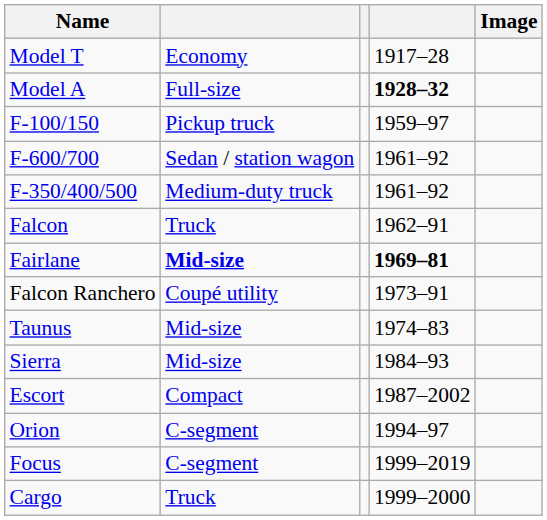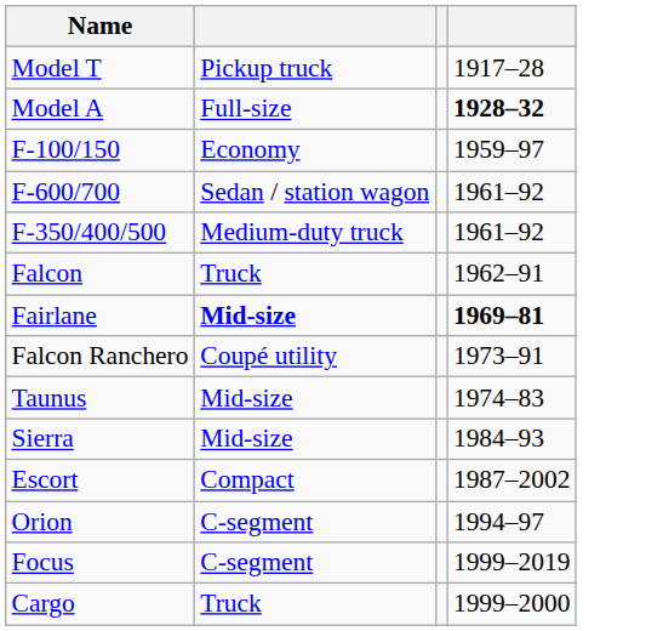- column: Image
Model T | column 2: Economy -> Pickup truck
F-100/150 | column 2: Pickup truck -> Economy
